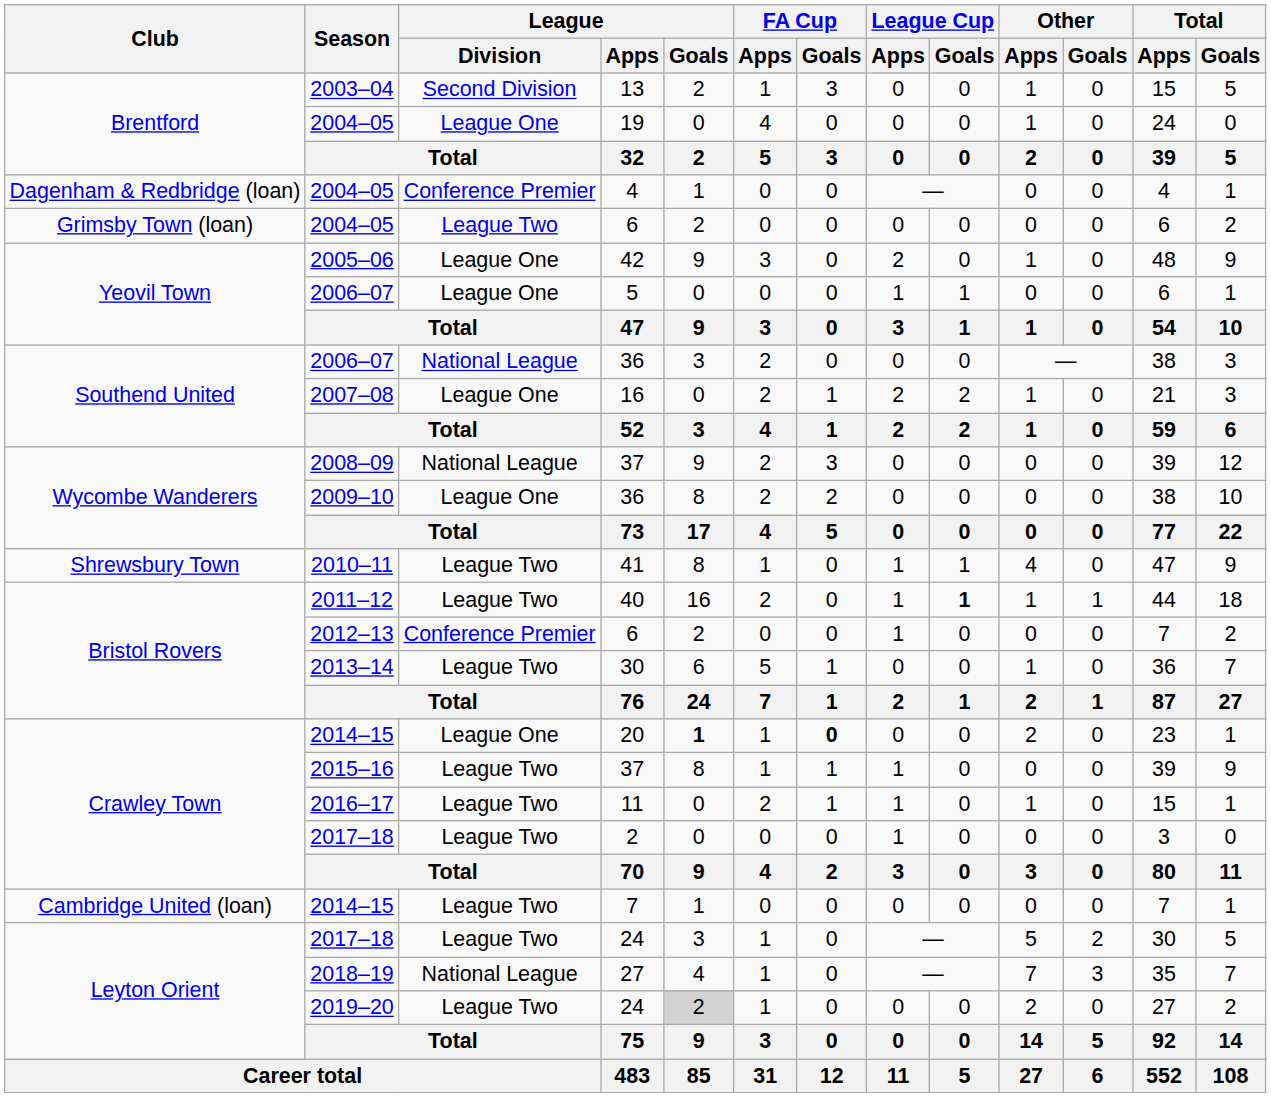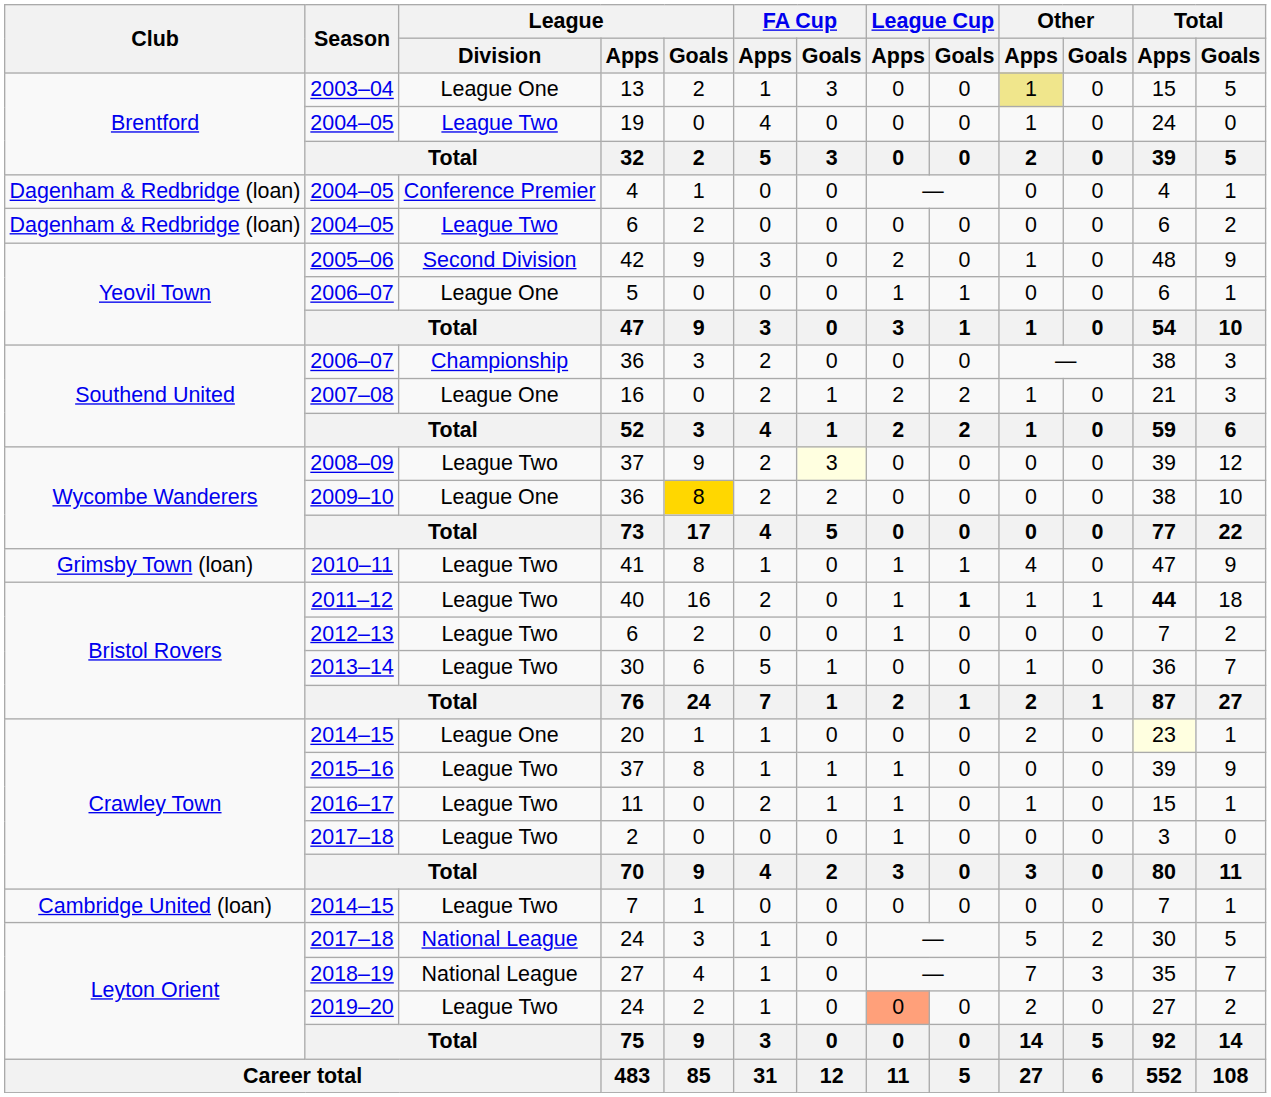13 | League / Division: Second Division -> League One
13 | Other / Apps: no background -> khaki background
19 | League / Division: League One -> League Two
2004–05 / 6 | Club: Grimsby Town (loan) -> Dagenham & Redbridge (loan)
42 | League / Division: League One -> Second Division
2006–07 / 36 | League / Division: National League -> Championship
2008–09 / 37 | League / Division: National League -> League Two
2008–09 / 37 | FA Cup / Goals: no background -> lightyellow background
2009–10 / 36 | League / Goals: no background -> gold background
41 | Club: Shrewsbury Town -> Grimsby Town (loan)
40 | Total / Apps: normal -> bold
2012–13 / 6 | League / Division: Conference Premier -> League Two
20 | League / Goals: bold -> normal
20 | FA Cup / Goals: bold -> normal
20 | Total / Apps: no background -> lightyellow background
2017–18 / 24 | League / Division: League Two -> National League
2019–20 / 24 | League / Goals: lightgrey background -> no background
2019–20 / 24 | League Cup / Apps: no background -> lightsalmon background
